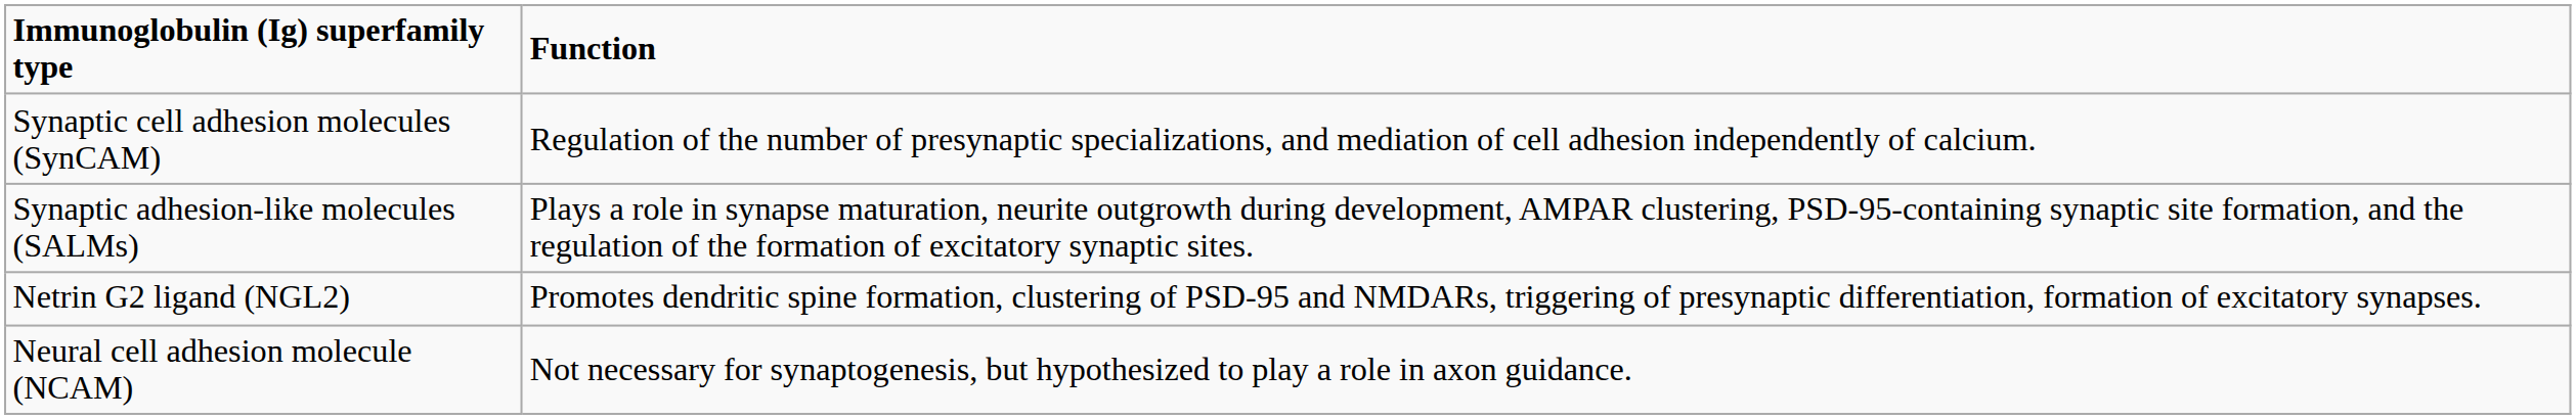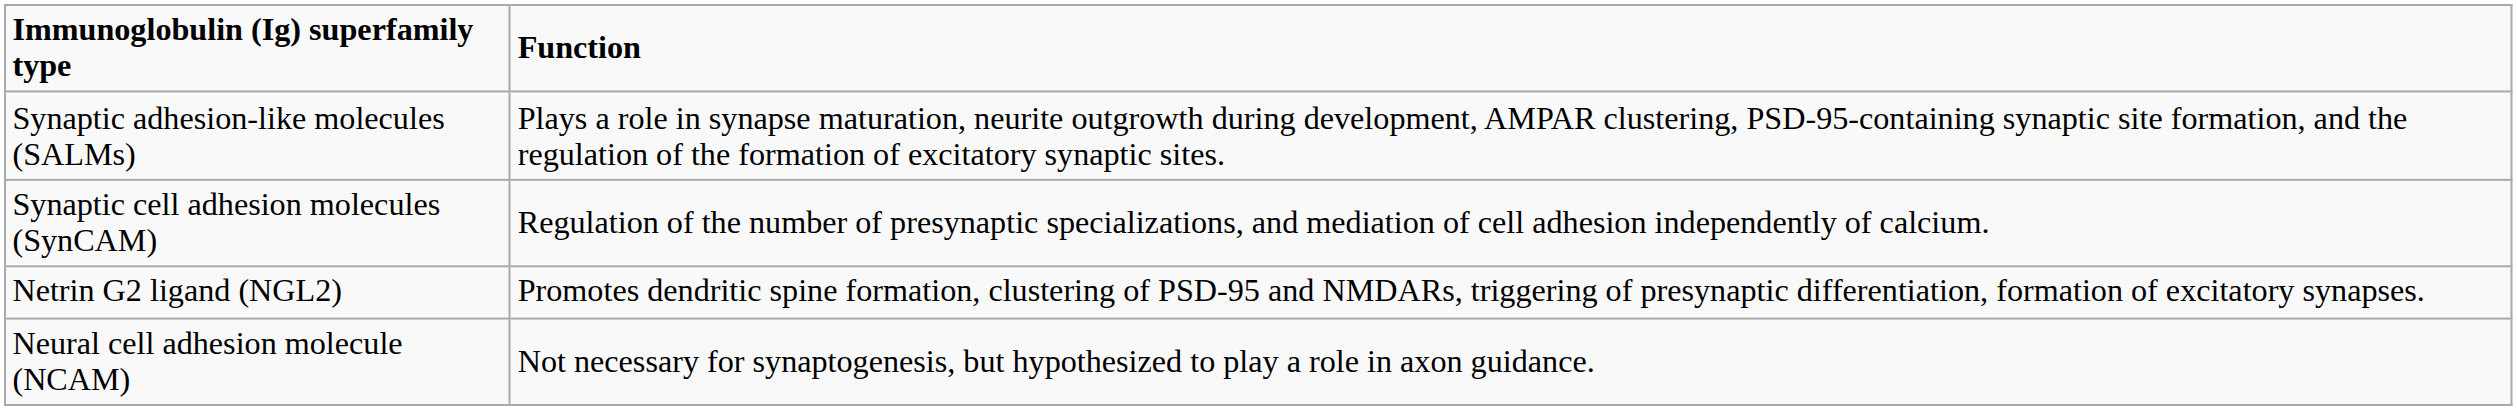rows swapped: Synaptic cell adhesion molecules (SynCAM) <-> Synaptic adhesion-like molecules (SALMs)
